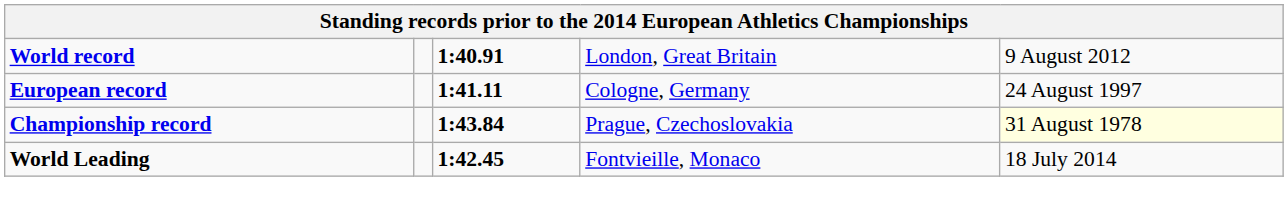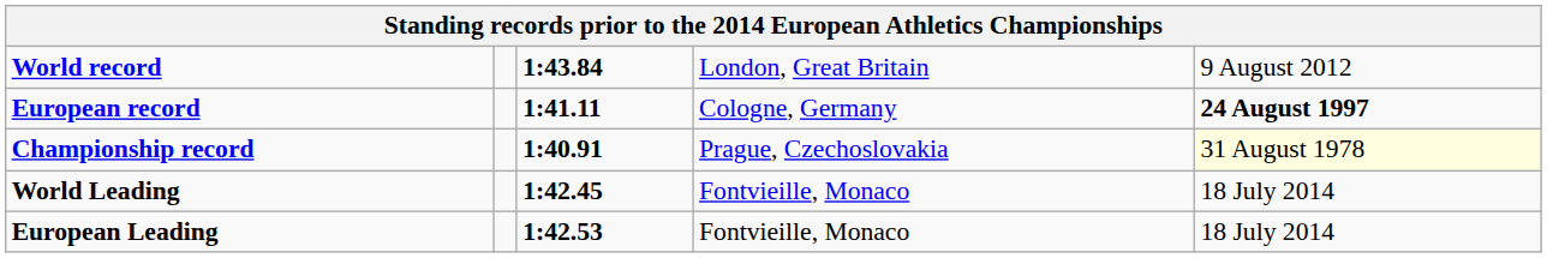World record | column 3: 1:40.91 -> 1:43.84
European record | column 5: normal -> bold
Championship record | column 3: 1:43.84 -> 1:40.91
+ row: European Leading | 1:42.53 | Fontvieille, Monaco | 18 July 2014
